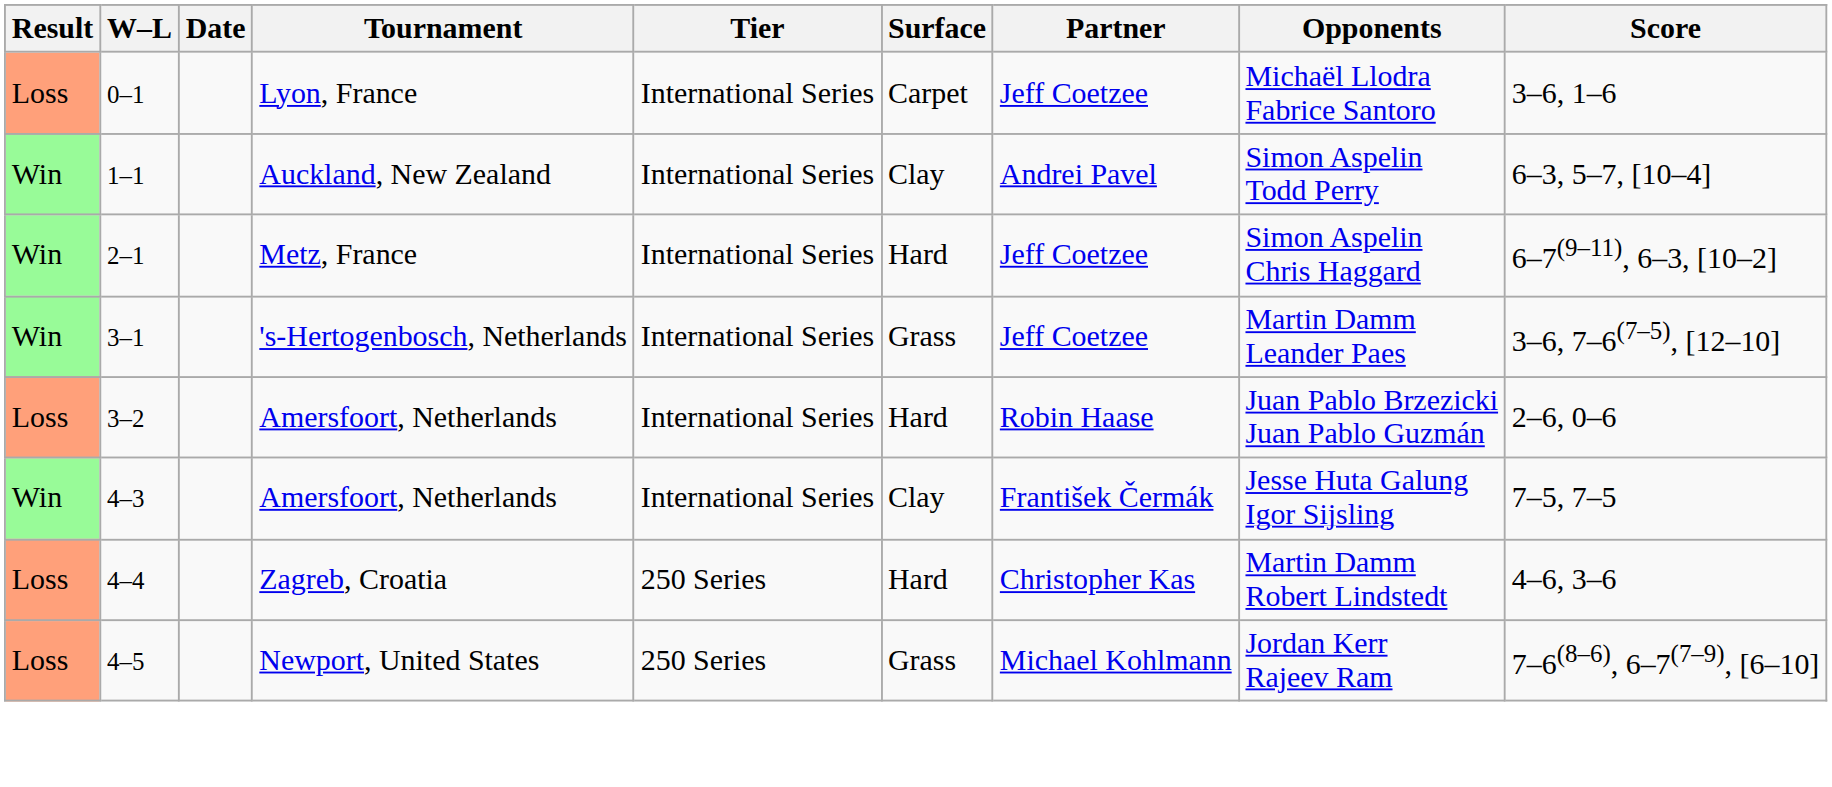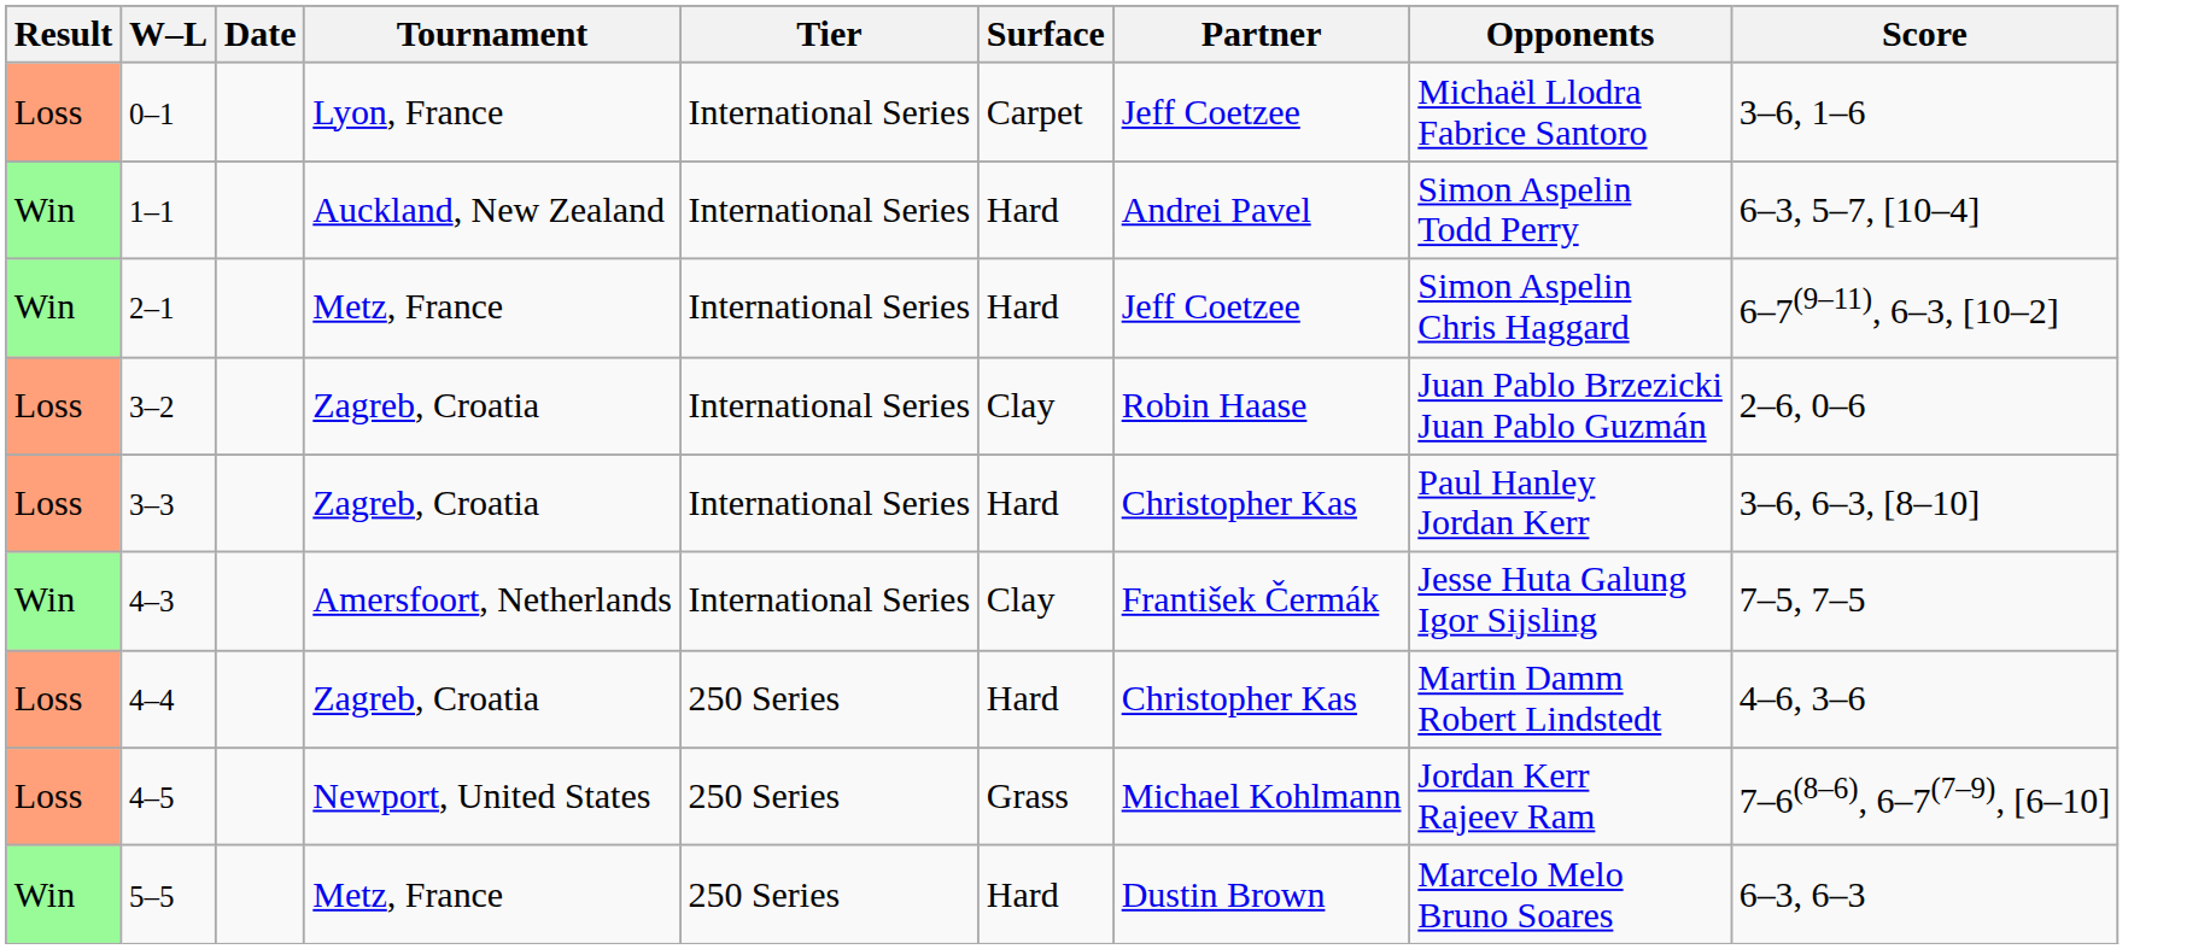1–1 | Surface: Clay -> Hard
- row: Win | 3–1 | 's-Hertogenbosch, Netherlands | International Series | Grass | Jeff Coetzee | Martin Damm Leander Paes | 3–6, 7–6(7–5), [12–10]
3–2 | Tournament: Amersfoort, Netherlands -> Zagreb, Croatia
3–2 | Surface: Hard -> Clay
+ row: Loss | 3–3 | Zagreb, Croatia | International Series | Hard | Christopher Kas | Paul Hanley Jordan Kerr | 3–6, 6–3, [8–10]
+ row: Win | 5–5 | Metz, France | 250 Series | Hard | Dustin Brown | Marcelo Melo Bruno Soares | 6–3, 6–3
